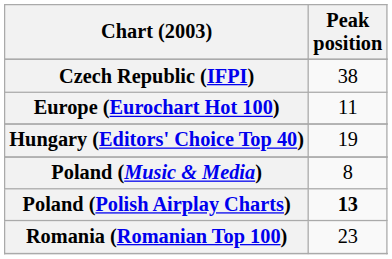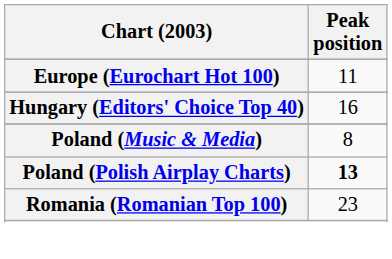- row: Czech Republic (IFPI) | 38
Hungary (Editors' Choice Top 40) | Peak position: 19 -> 16
